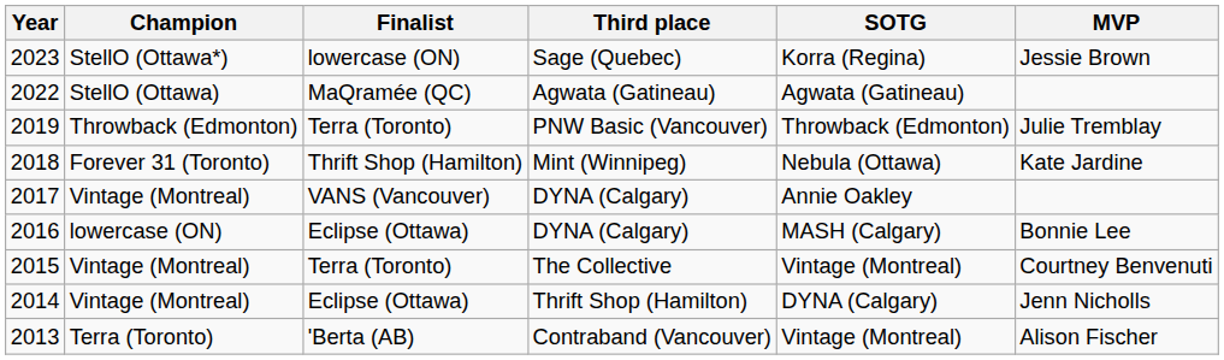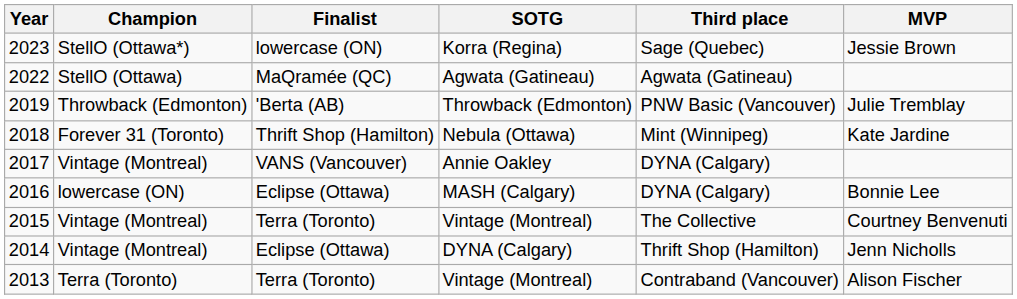columns swapped: Third place <-> SOTG
2019 | Finalist: Terra (Toronto) -> 'Berta (AB)
2013 | Finalist: 'Berta (AB) -> Terra (Toronto)
